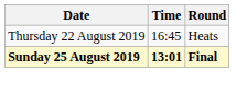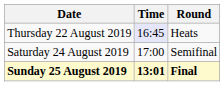Thursday 22 August 2019 | Time: no background -> lavender background
+ row: Saturday 24 August 2019 | 17:00 | Semifinal
